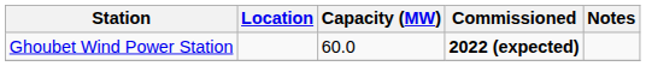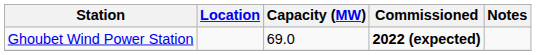Ghoubet Wind Power Station | Capacity (MW): 60.0 -> 69.0
